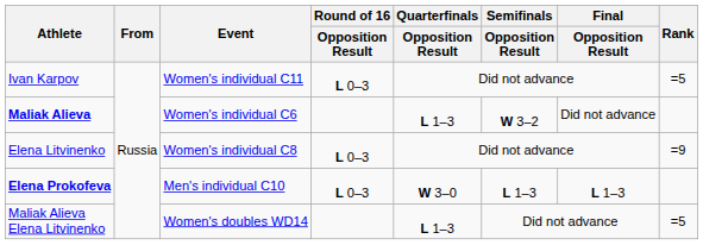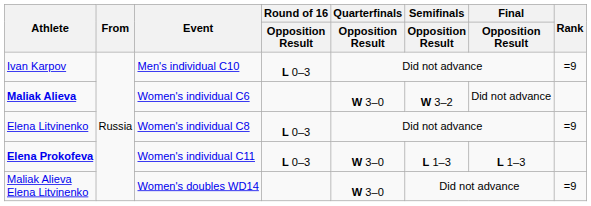Ivan Karpov | Event: Women's individual C11 -> Men's individual C10
Ivan Karpov | Rank: =5 -> =9
Maliak Alieva | Quarterfinals / Opposition Result: L 1–3 -> W 3–0
Elena Prokofeva | Event: Men's individual C10 -> Women's individual C11
Maliak Alieva Elena Litvinenko | Quarterfinals / Opposition Result: L 1–3 -> W 3–0
Maliak Alieva Elena Litvinenko | Rank: =5 -> =9
